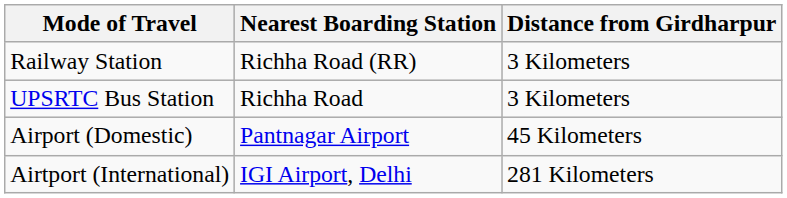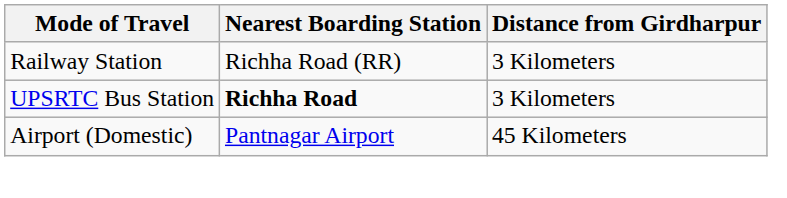UPSRTC Bus Station | Nearest Boarding Station: normal -> bold
- row: Airtport (International) | IGI Airport, Delhi | 281 Kilometers
